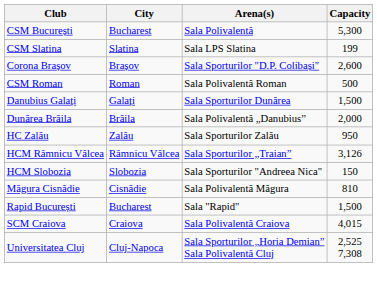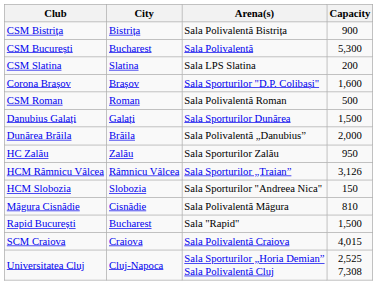+ row: CSM Bistrița | Bistrița | Sala Polivalentă Bistrița | 900
CSM Slatina | Capacity: 199 -> 200
Corona Brașov | Capacity: 2,600 -> 1,600
